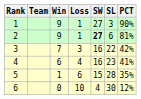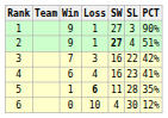2 | SL: 6 -> 4
2 | PCT: 81% -> 51%
5 | Loss: normal -> bold
5 | SW: 15 -> 11
